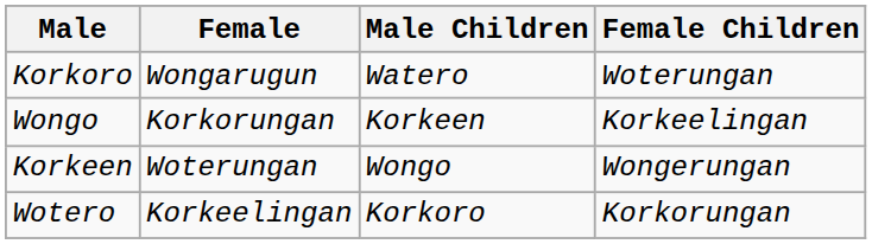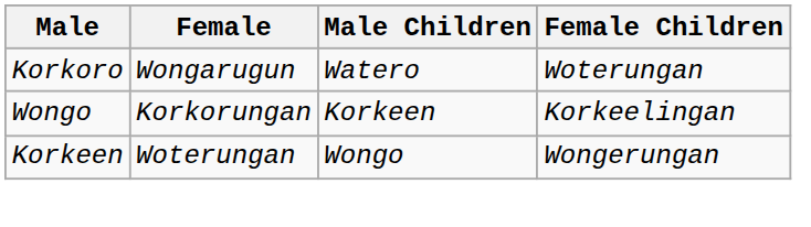- row: Wotero | Korkeelingan | Korkoro | Korkorungan
